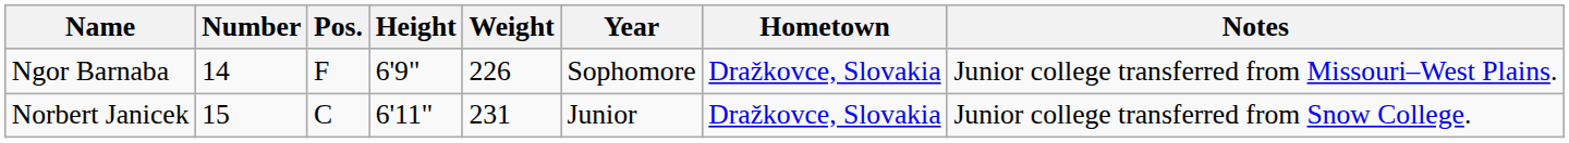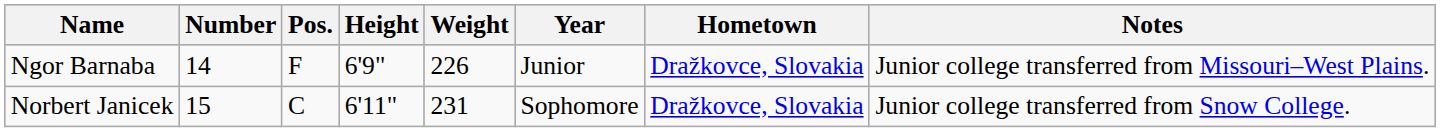Ngor Barnaba | Year: Sophomore -> Junior
Norbert Janicek | Year: Junior -> Sophomore
